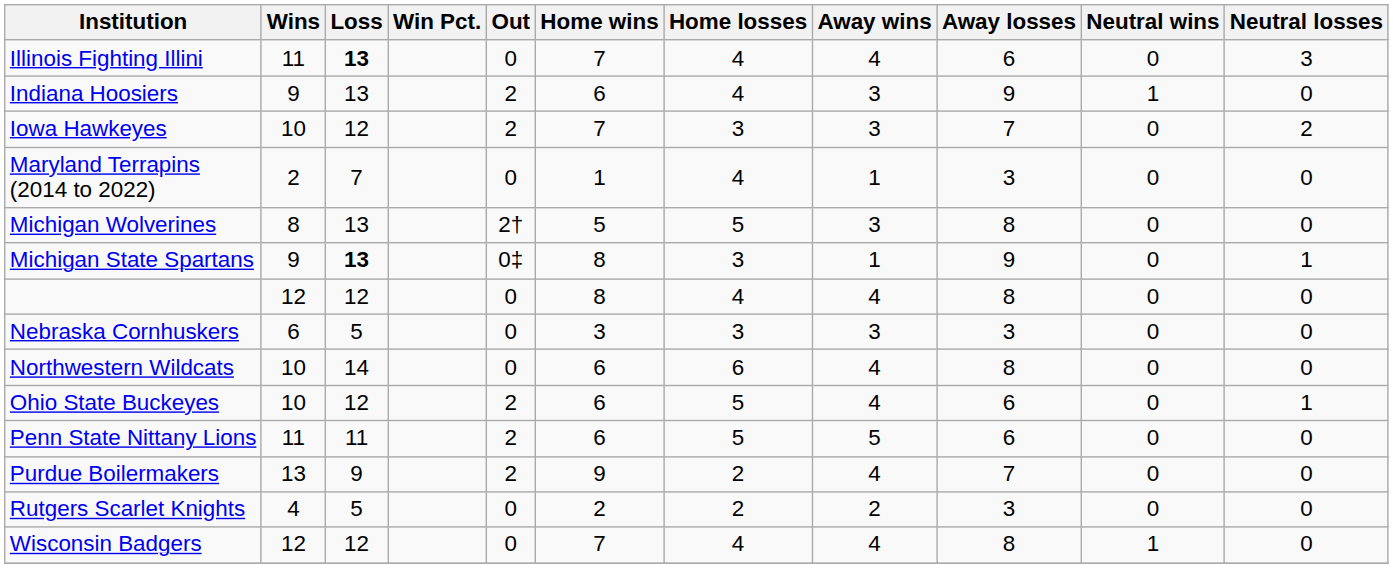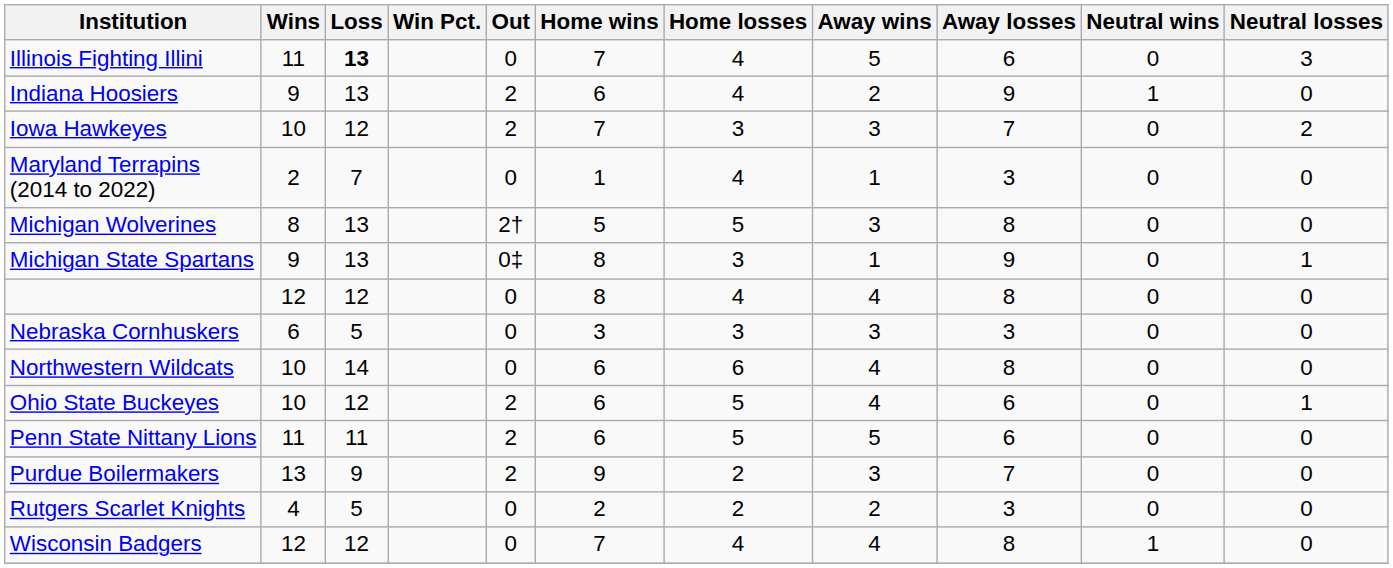Illinois Fighting Illini | Away wins: 4 -> 5
Indiana Hoosiers | Away wins: 3 -> 2
Michigan State Spartans | Loss: bold -> normal
Purdue Boilermakers | Away wins: 4 -> 3
